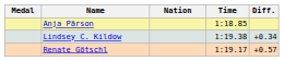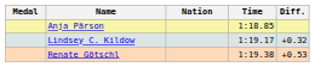Lindsey C. Kildow | Time: 1:19.38 -> 1:19.17
Lindsey C. Kildow | Diff.: +0.34 -> +0.32
Renate Götschl | Time: 1:19.17 -> 1:19.38
Renate Götschl | Diff.: +0.57 -> +0.53
